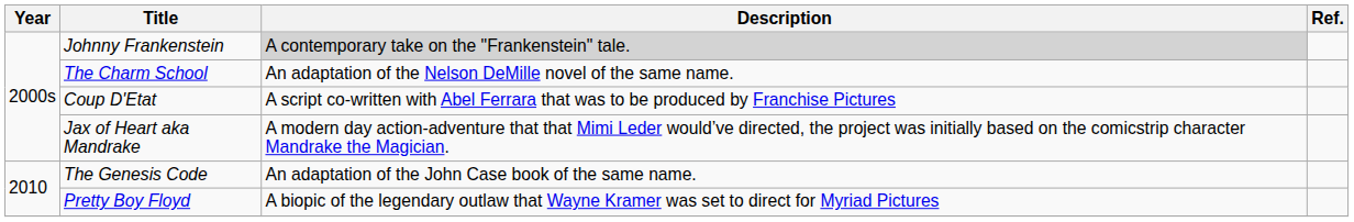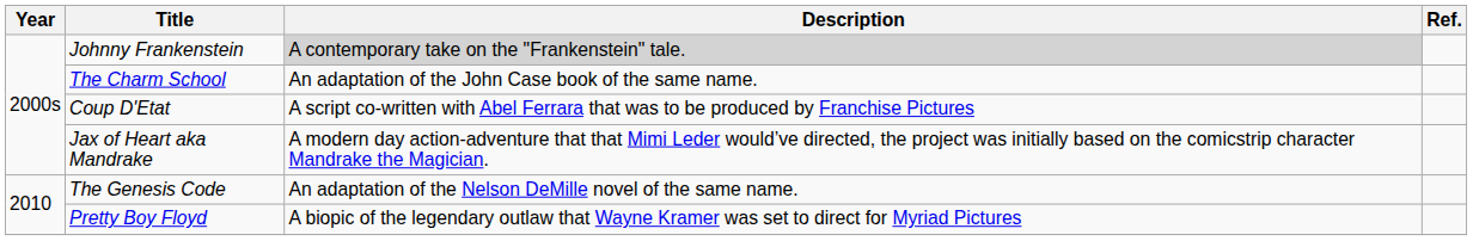The Charm School | Description: An adaptation of the Nelson DeMille novel of the same name. -> An adaptation of the John Case book of the same name.
The Genesis Code | Description: An adaptation of the John Case book of the same name. -> An adaptation of the Nelson DeMille novel of the same name.
